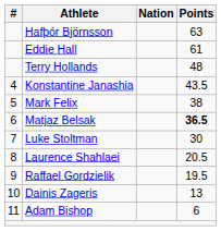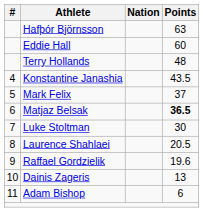Eddie Hall | Points: 61 -> 60
Mark Felix | Points: 38 -> 37
Raffael Gordzielik | Points: 19.5 -> 19.6
